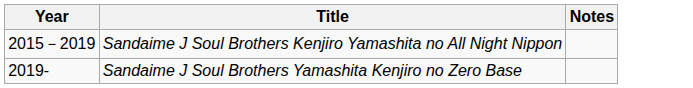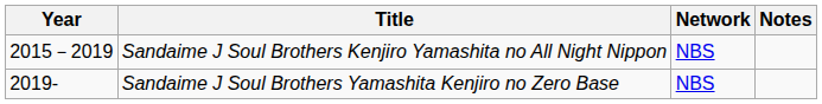+ column: Network | NBS | NBS
